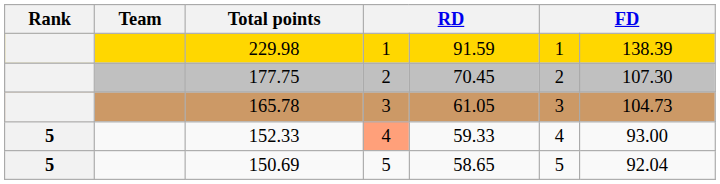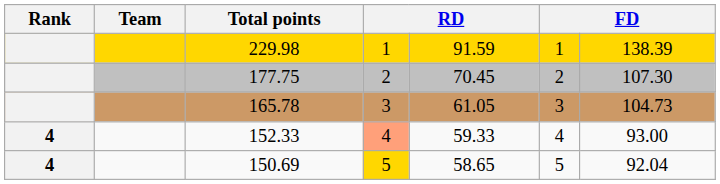152.33 | Rank: 5 -> 4
150.69 | Rank: 5 -> 4
150.69 | column 4: no background -> gold background
